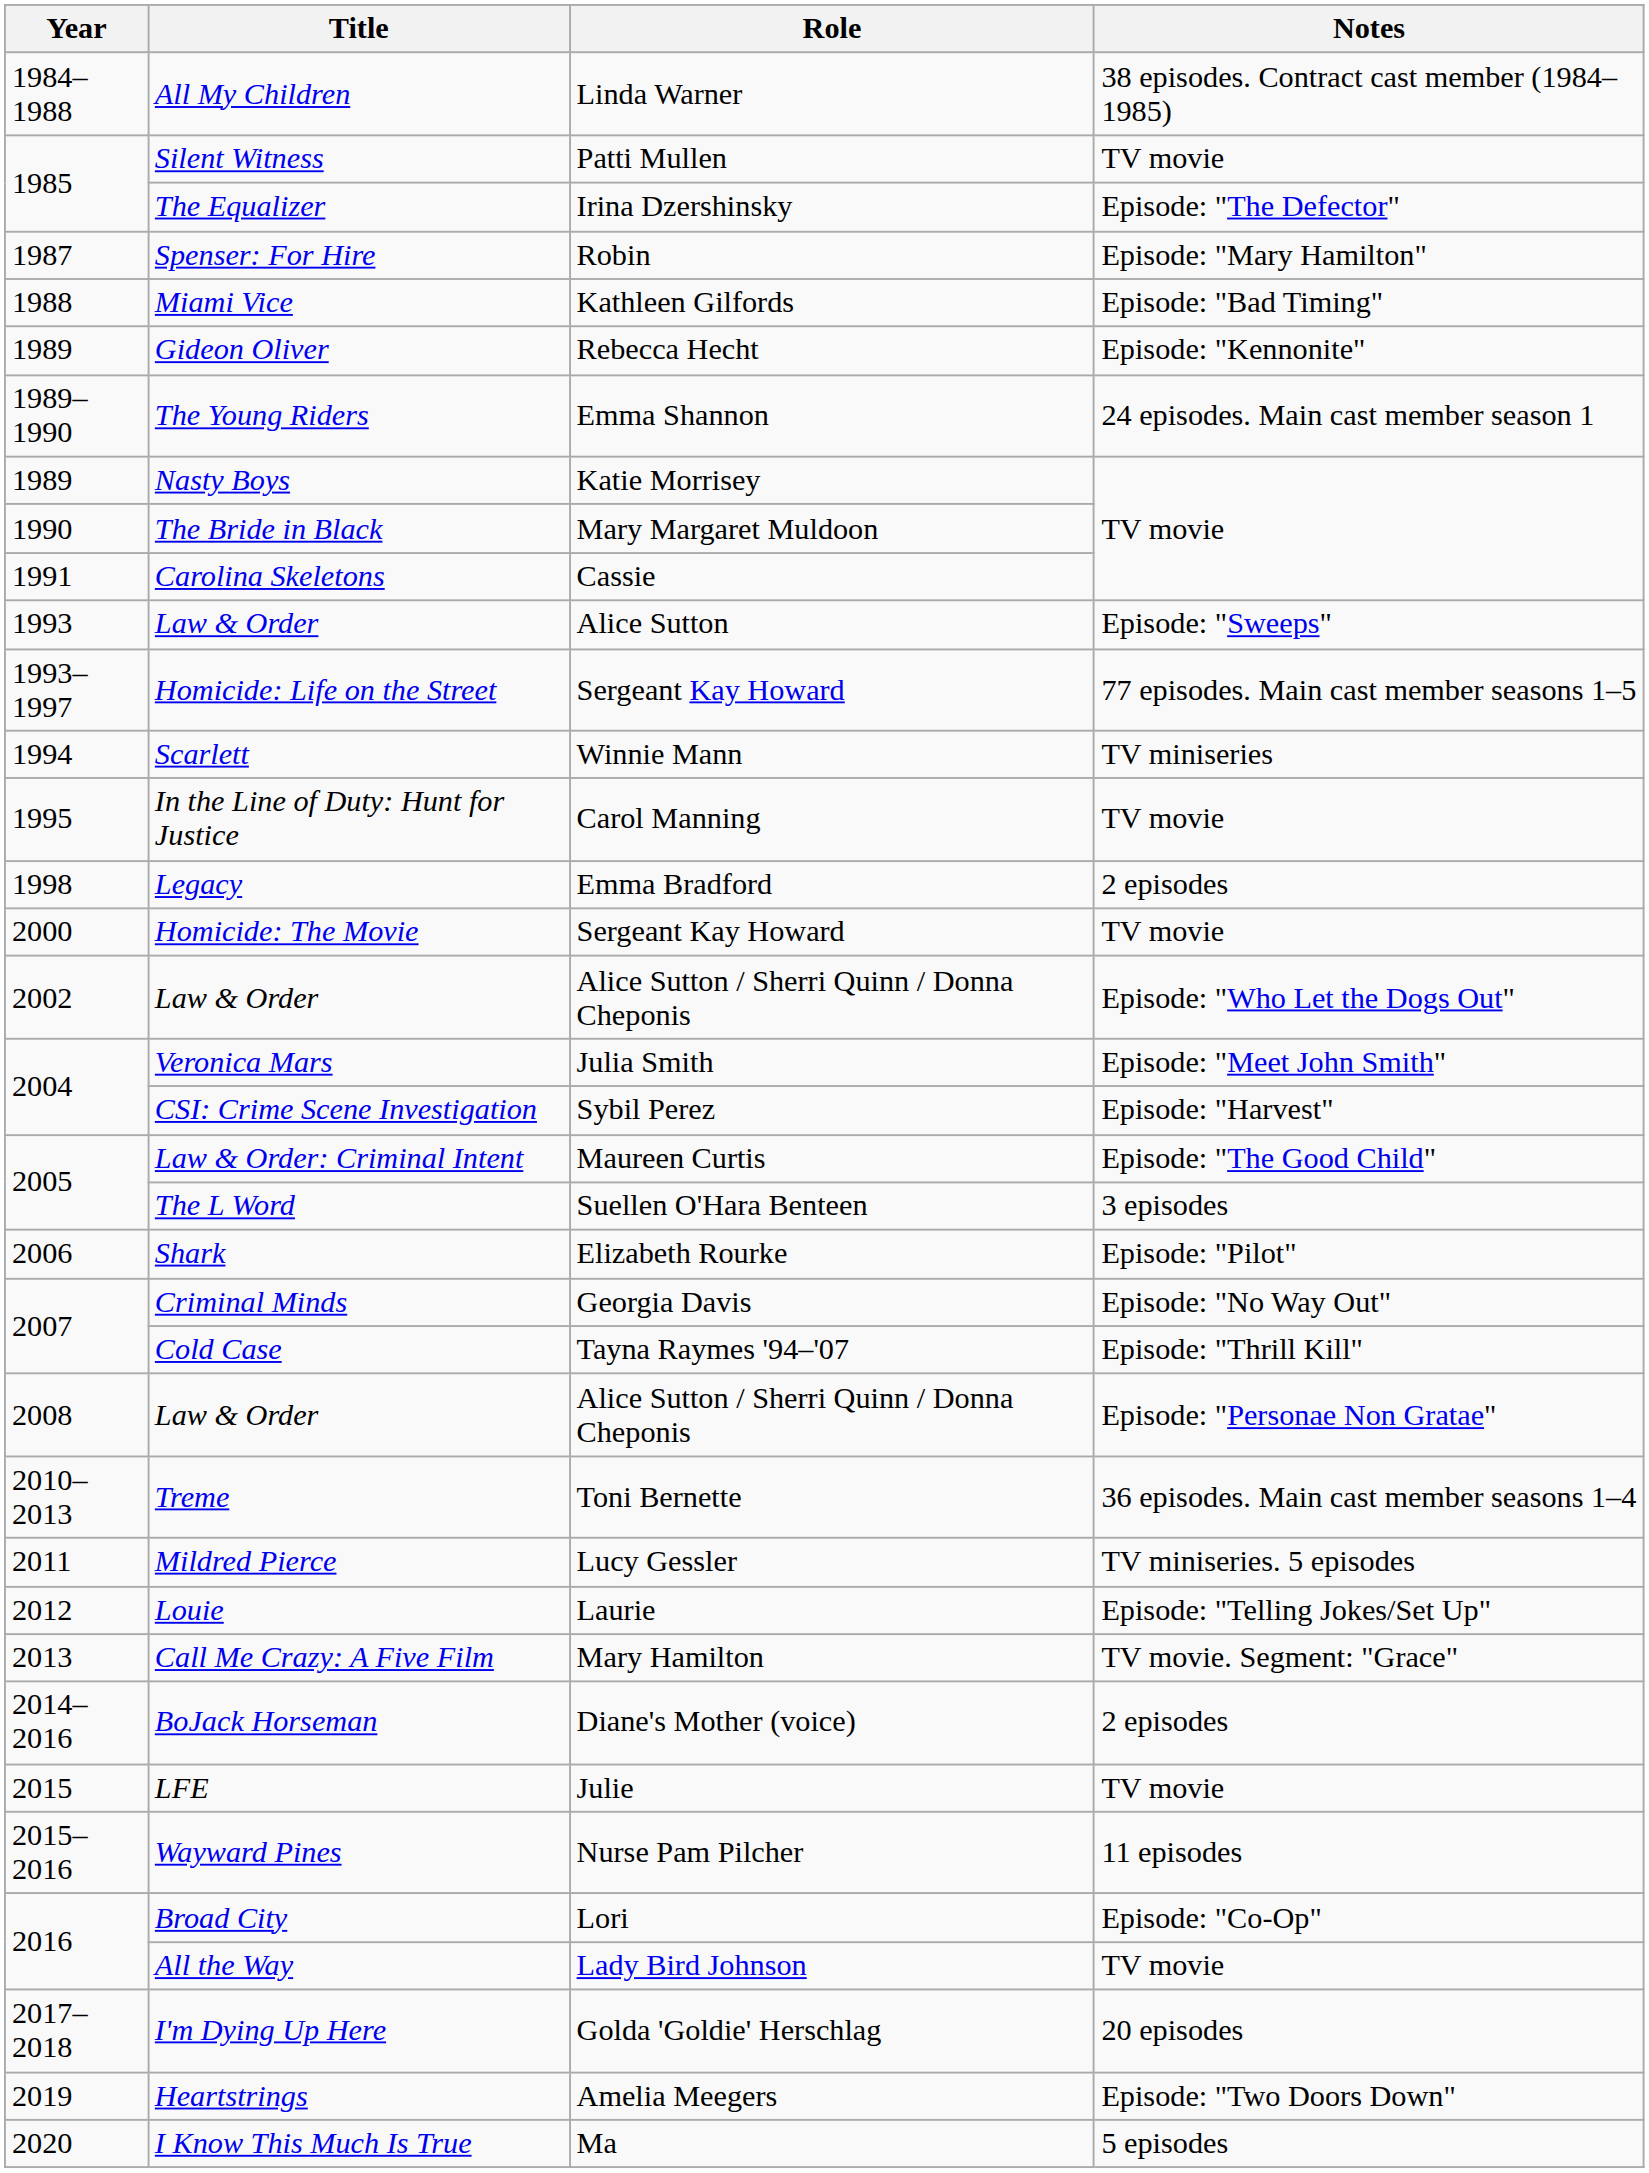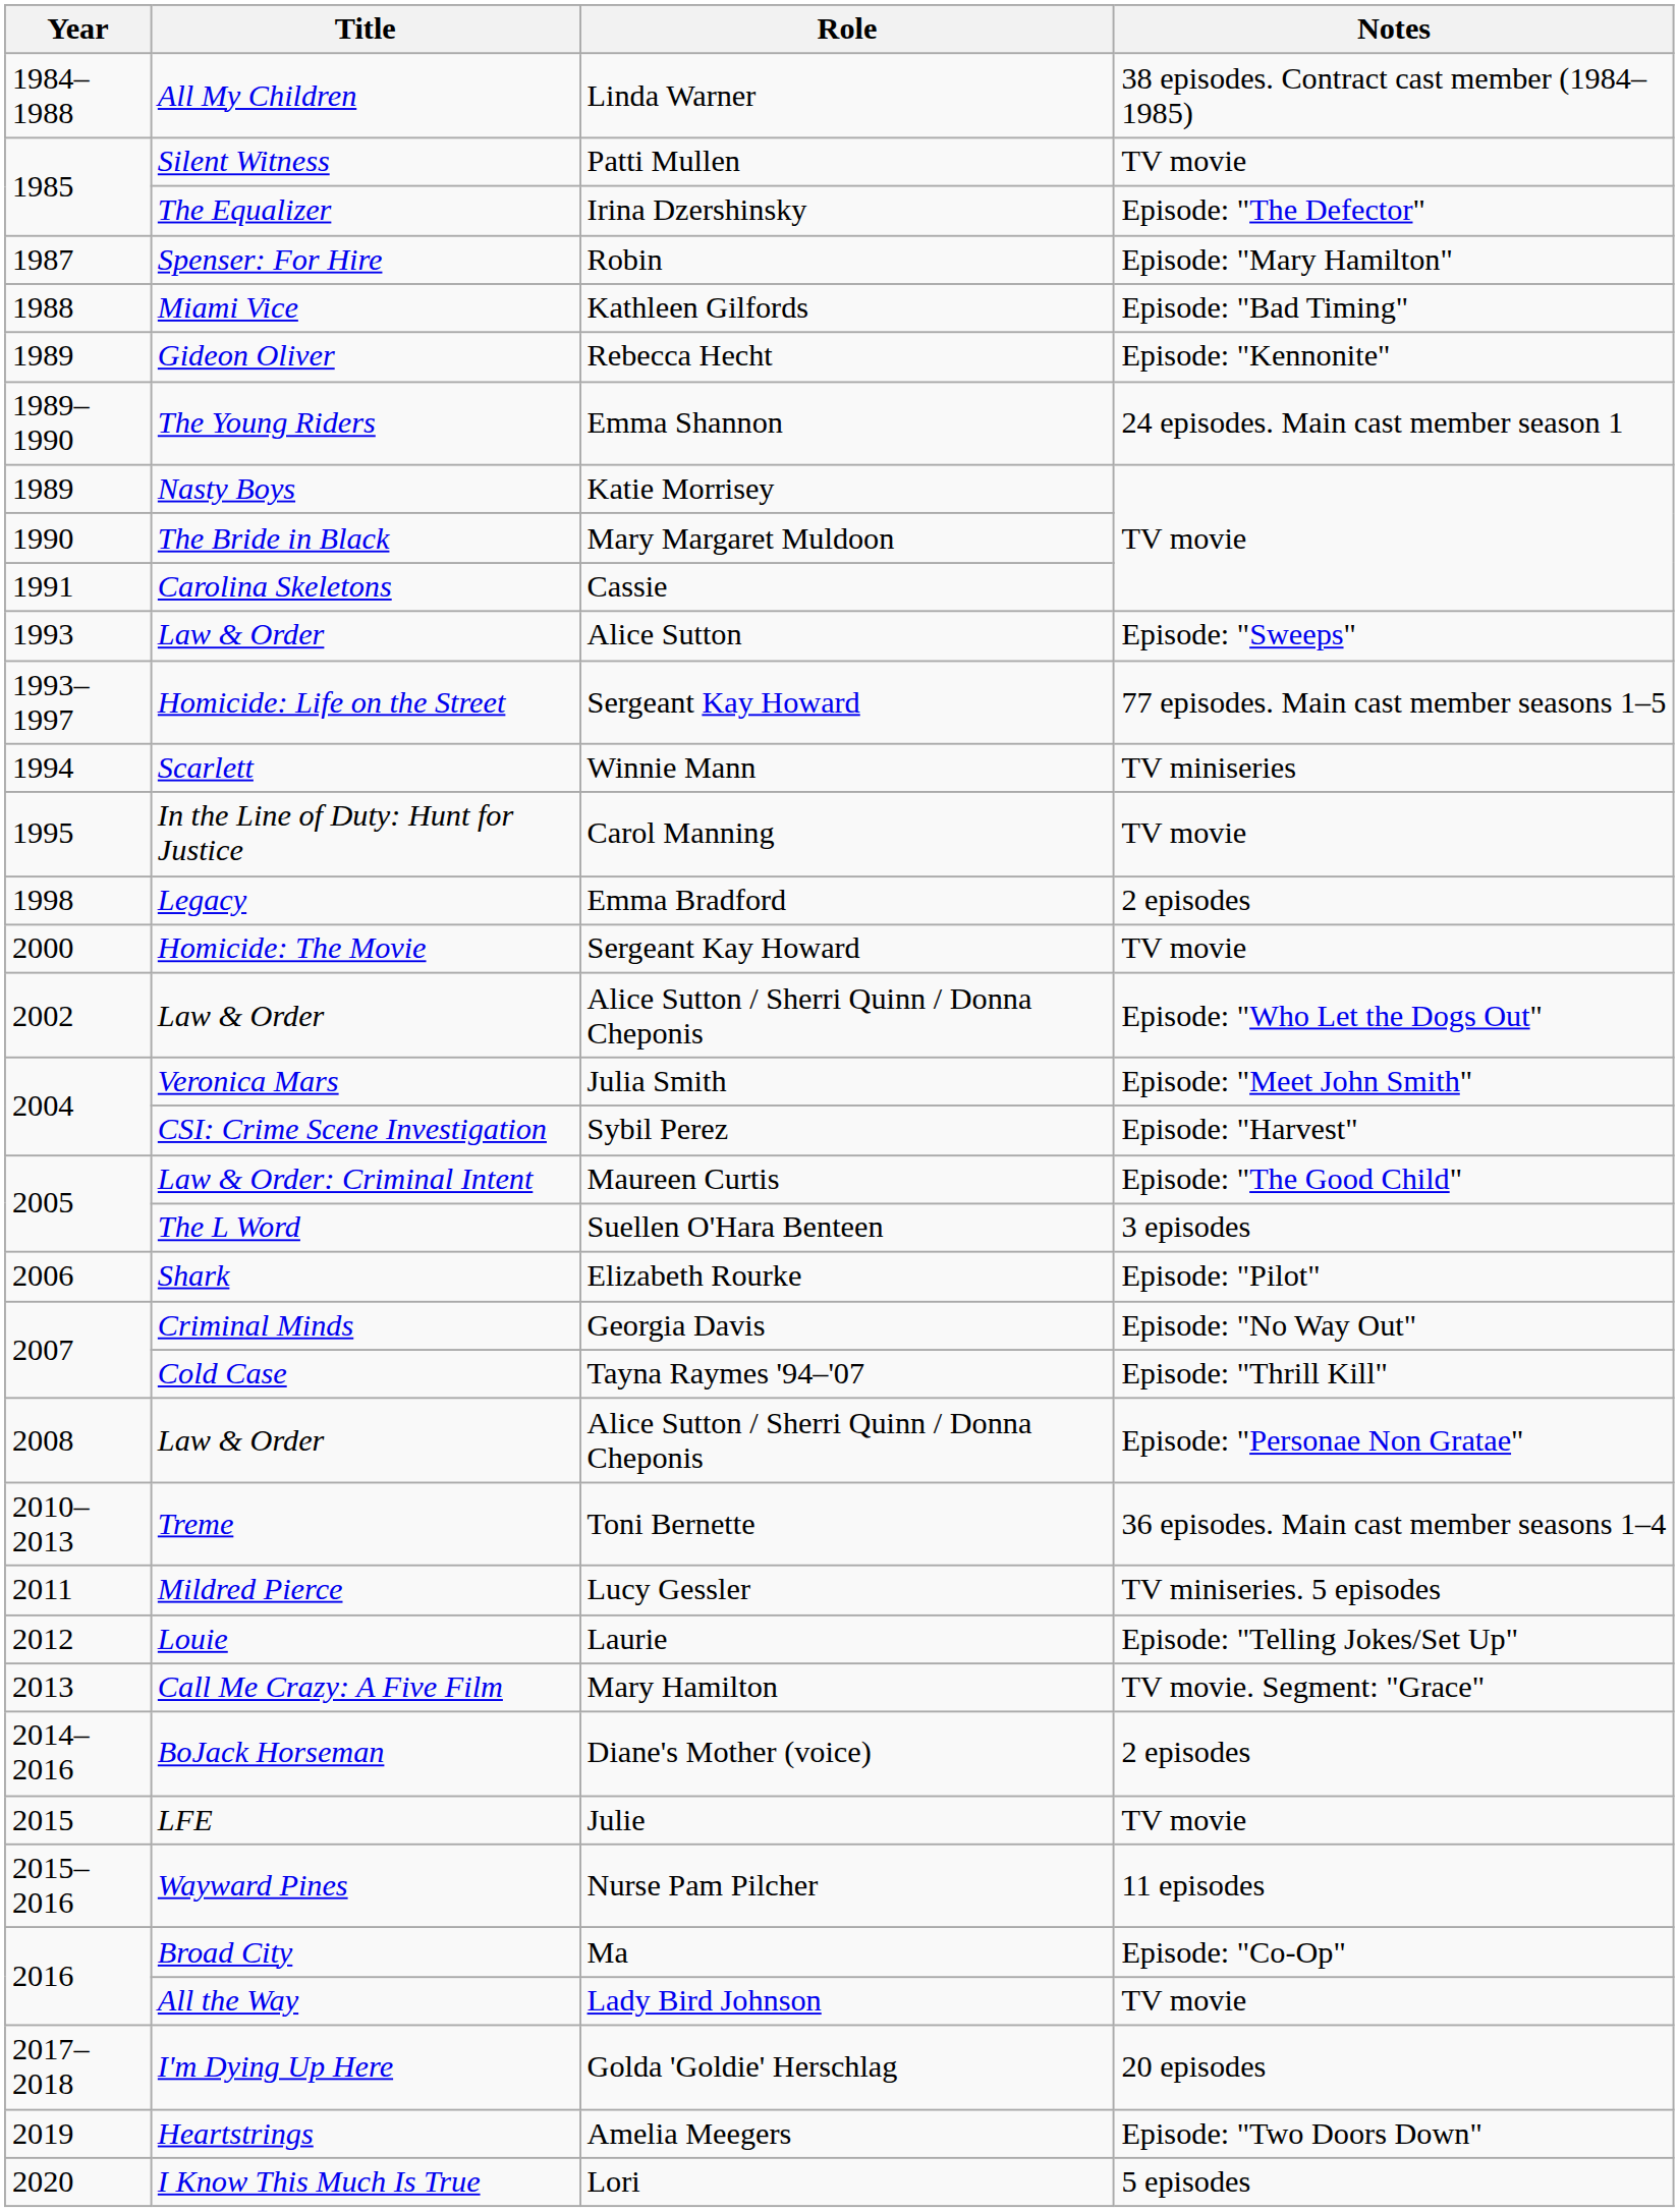Broad City | Role: Lori -> Ma
I Know This Much Is True | Role: Ma -> Lori
